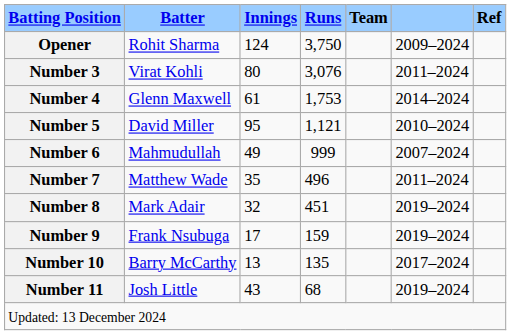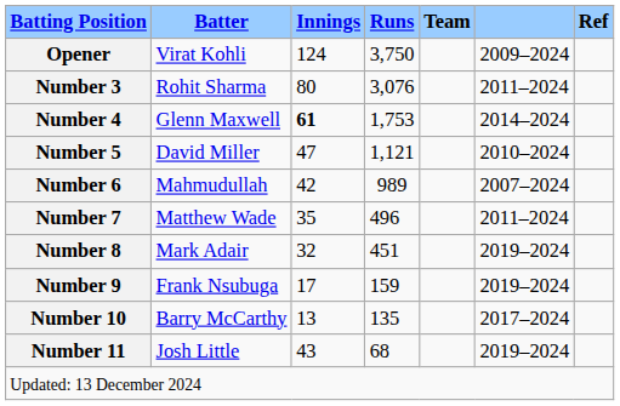Opener | Batter: Rohit Sharma -> Virat Kohli
Number 3 | Batter: Virat Kohli -> Rohit Sharma
Number 4 | Innings: normal -> bold
Number 5 | Innings: 95 -> 47
Number 6 | Innings: 49 -> 42
Number 6 | Runs: 999 -> 989
